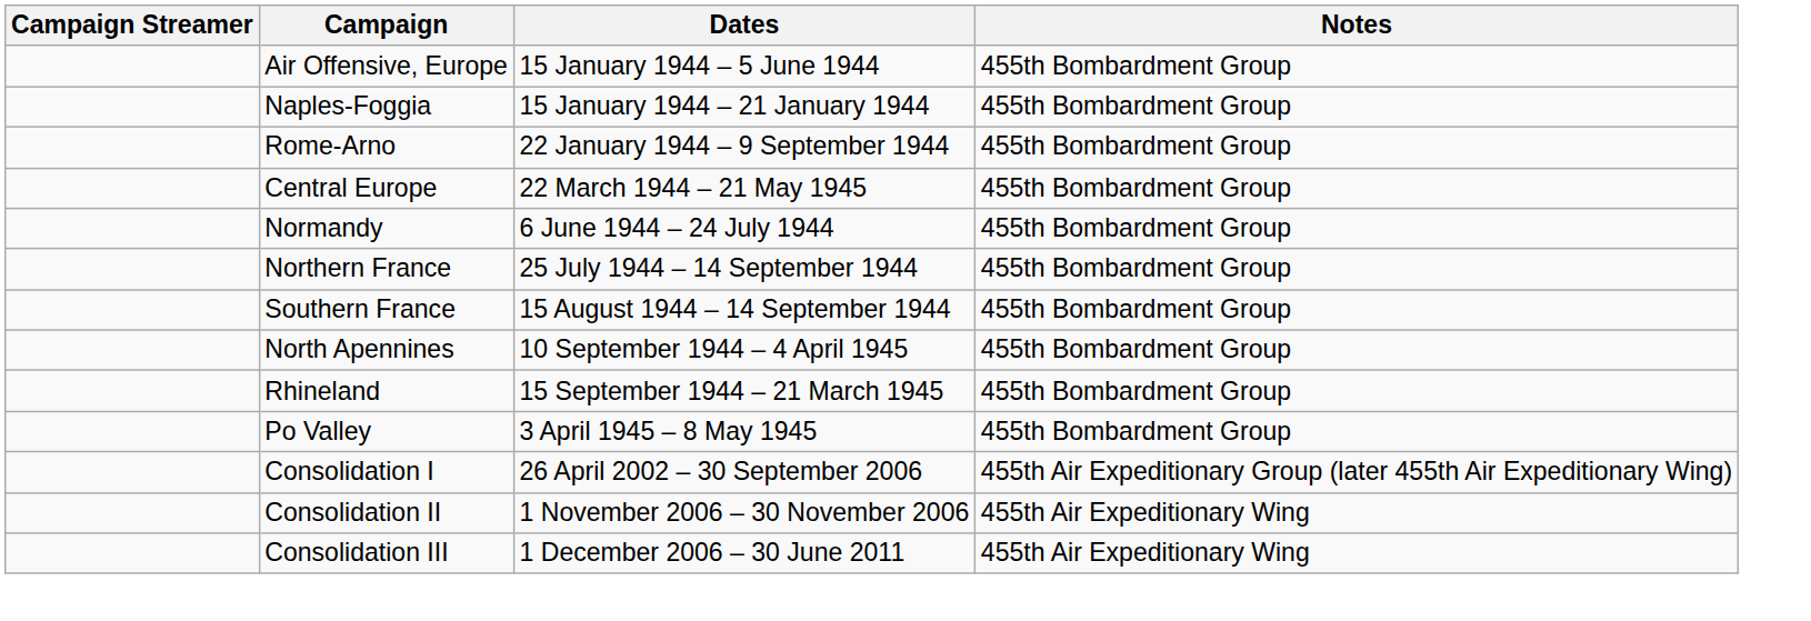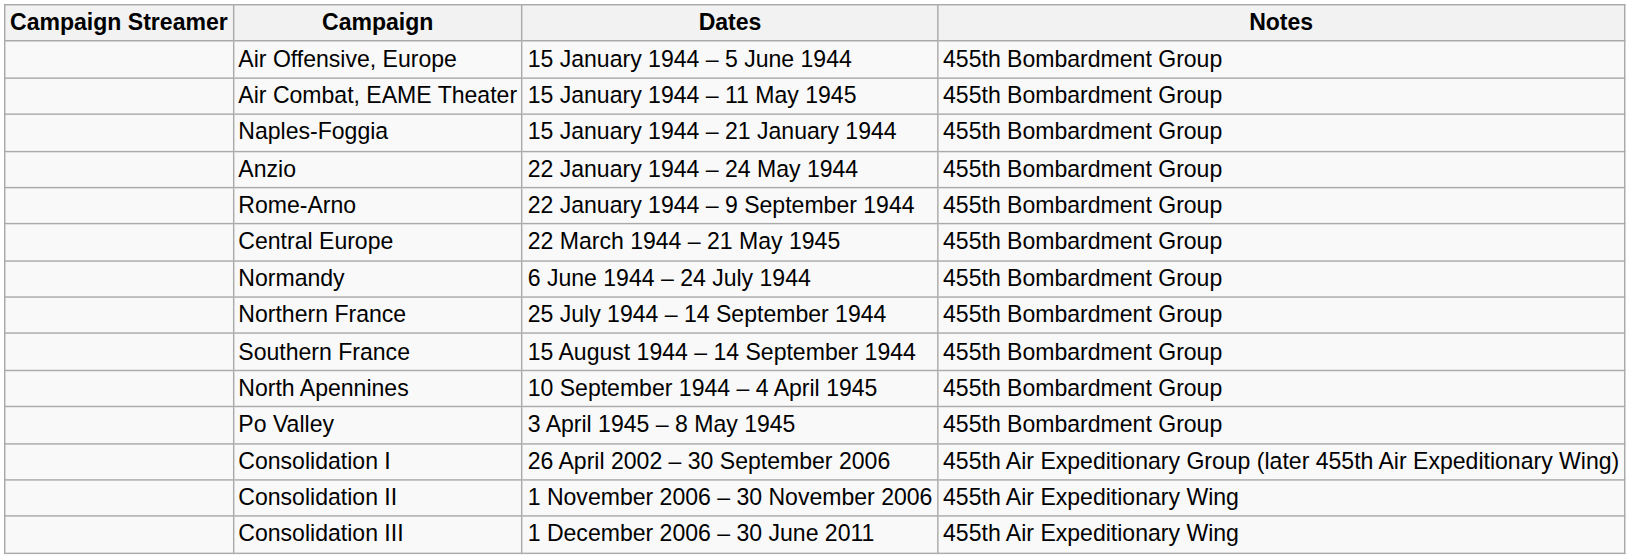+ row: Air Combat, EAME Theater | 15 January 1944 – 11 May 1945 | 455th Bombardment Group
+ row: Anzio | 22 January 1944 – 24 May 1944 | 455th Bombardment Group
- row: Rhineland | 15 September 1944 – 21 March 1945 | 455th Bombardment Group
